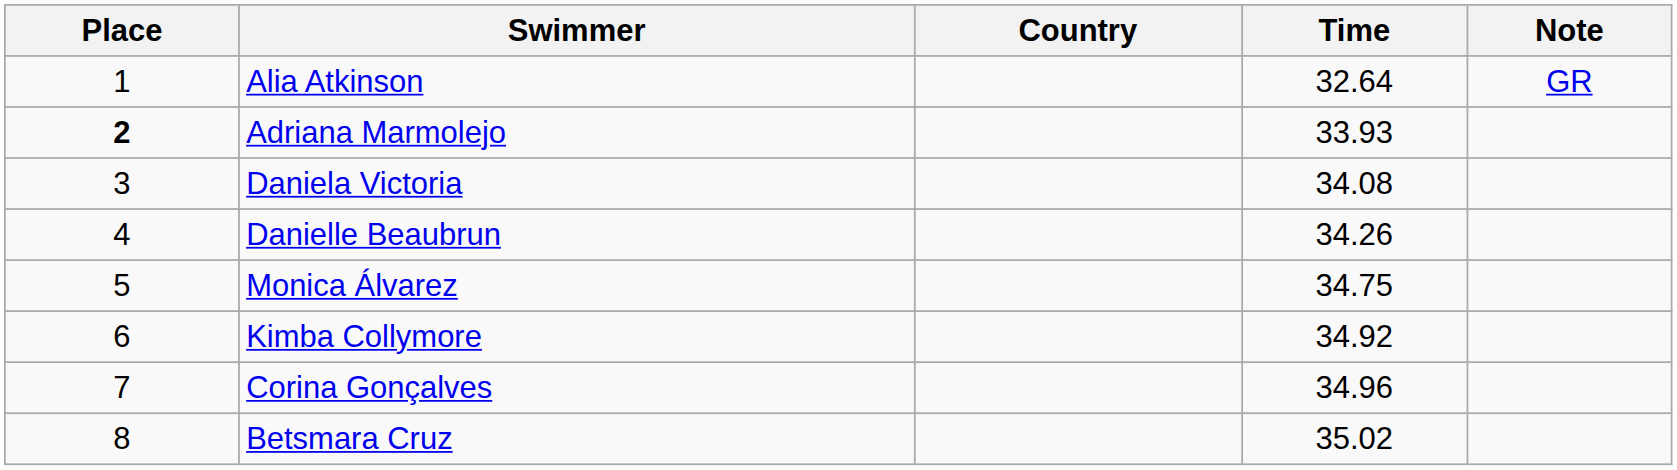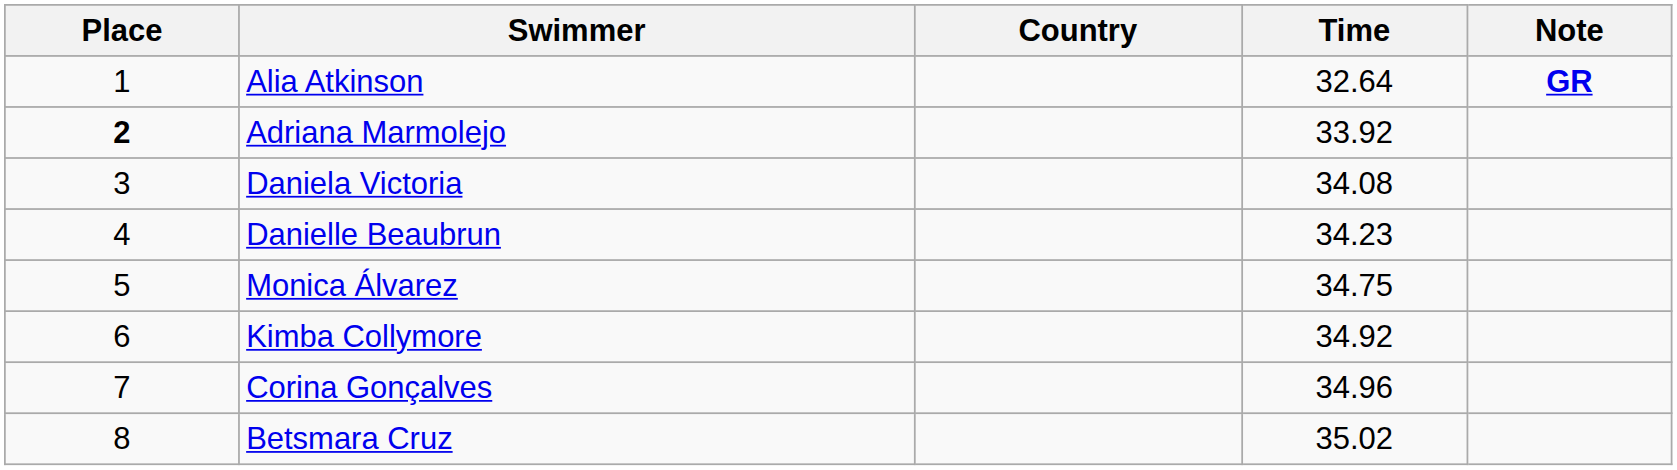Alia Atkinson | Note: normal -> bold
Adriana Marmolejo | Time: 33.93 -> 33.92
Danielle Beaubrun | Time: 34.26 -> 34.23
